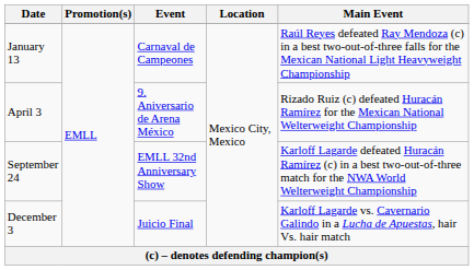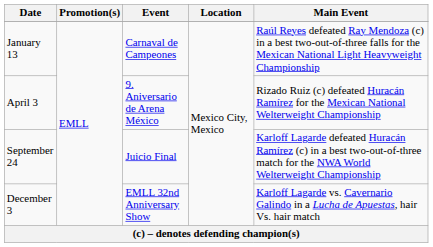September 24 | Event: EMLL 32nd Anniversary Show -> Juicio Final
December 3 | Event: Juicio Final -> EMLL 32nd Anniversary Show
